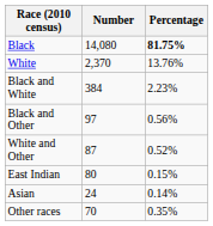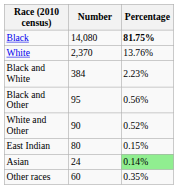Black and Other | Number: 97 -> 95
White and Other | Number: 87 -> 90
Asian | Percentage: no background -> lightgreen background
Other races | Number: 70 -> 60
